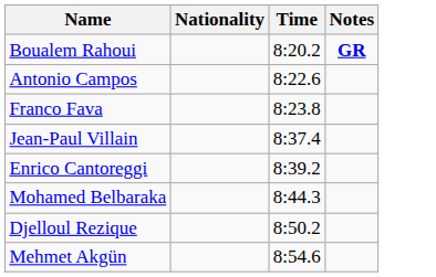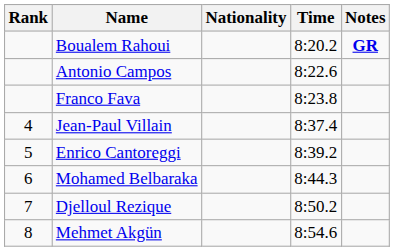+ column: Rank | 4 | 5 | 6 | 7 | 8
